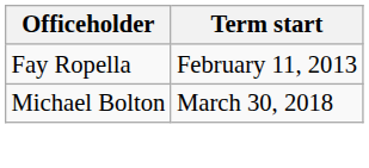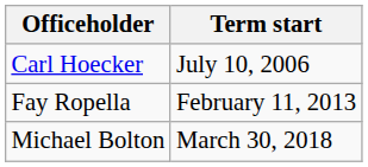+ row: Carl Hoecker | July 10, 2006
